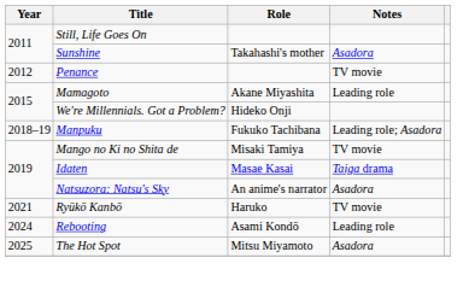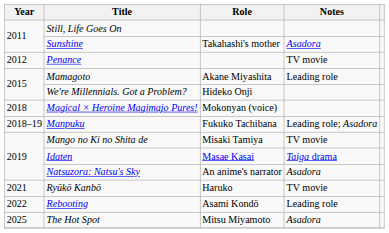+ row: 2018 | Magical × Heroine Magimajo Pures! | Mokonyan (voice)
Rebooting | Year: 2024 -> 2022
